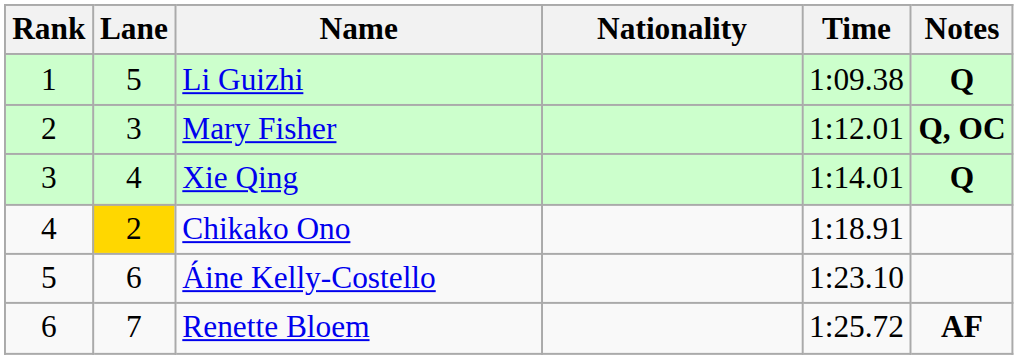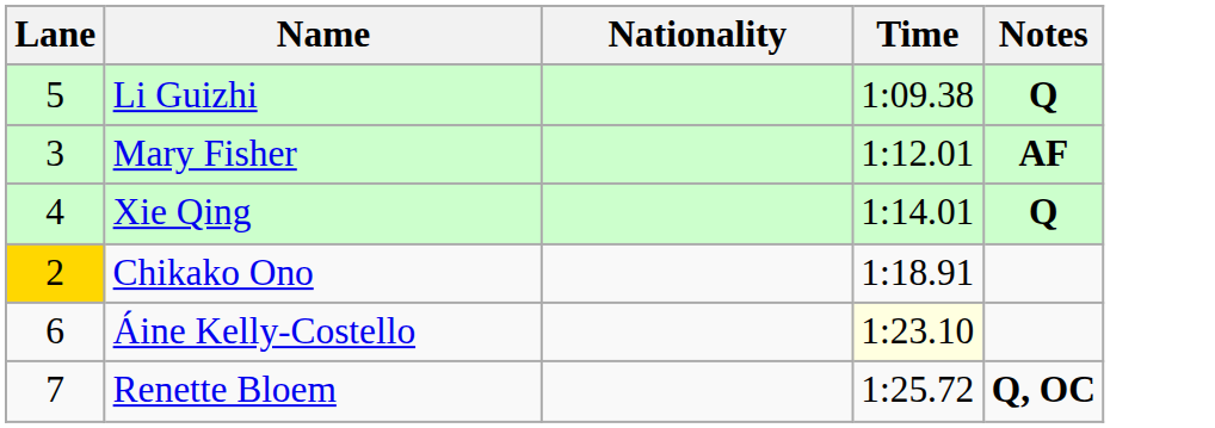- column: Rank | 1 | 2 | 3 | 4 | 5 | 6
Mary Fisher | Notes: Q, OC -> AF
Áine Kelly-Costello | Time: no background -> lightyellow background
Renette Bloem | Notes: AF -> Q, OC
